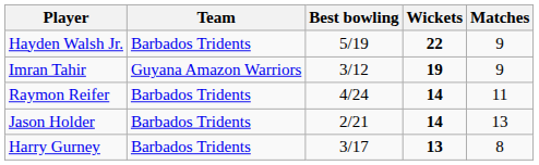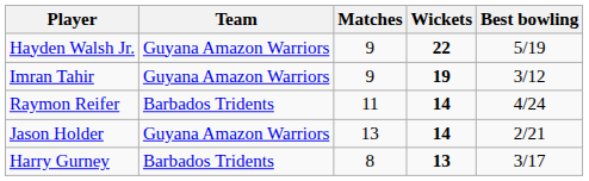columns swapped: Matches <-> Best bowling
Hayden Walsh Jr. | Team: Barbados Tridents -> Guyana Amazon Warriors
Jason Holder | Team: Barbados Tridents -> Guyana Amazon Warriors
